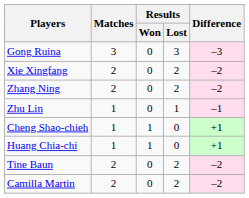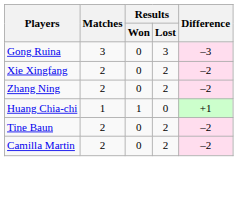- row: Zhu Lin | 1 | 0 | 1 | –1
- row: Cheng Shao-chieh | 1 | 1 | 0 | +1
